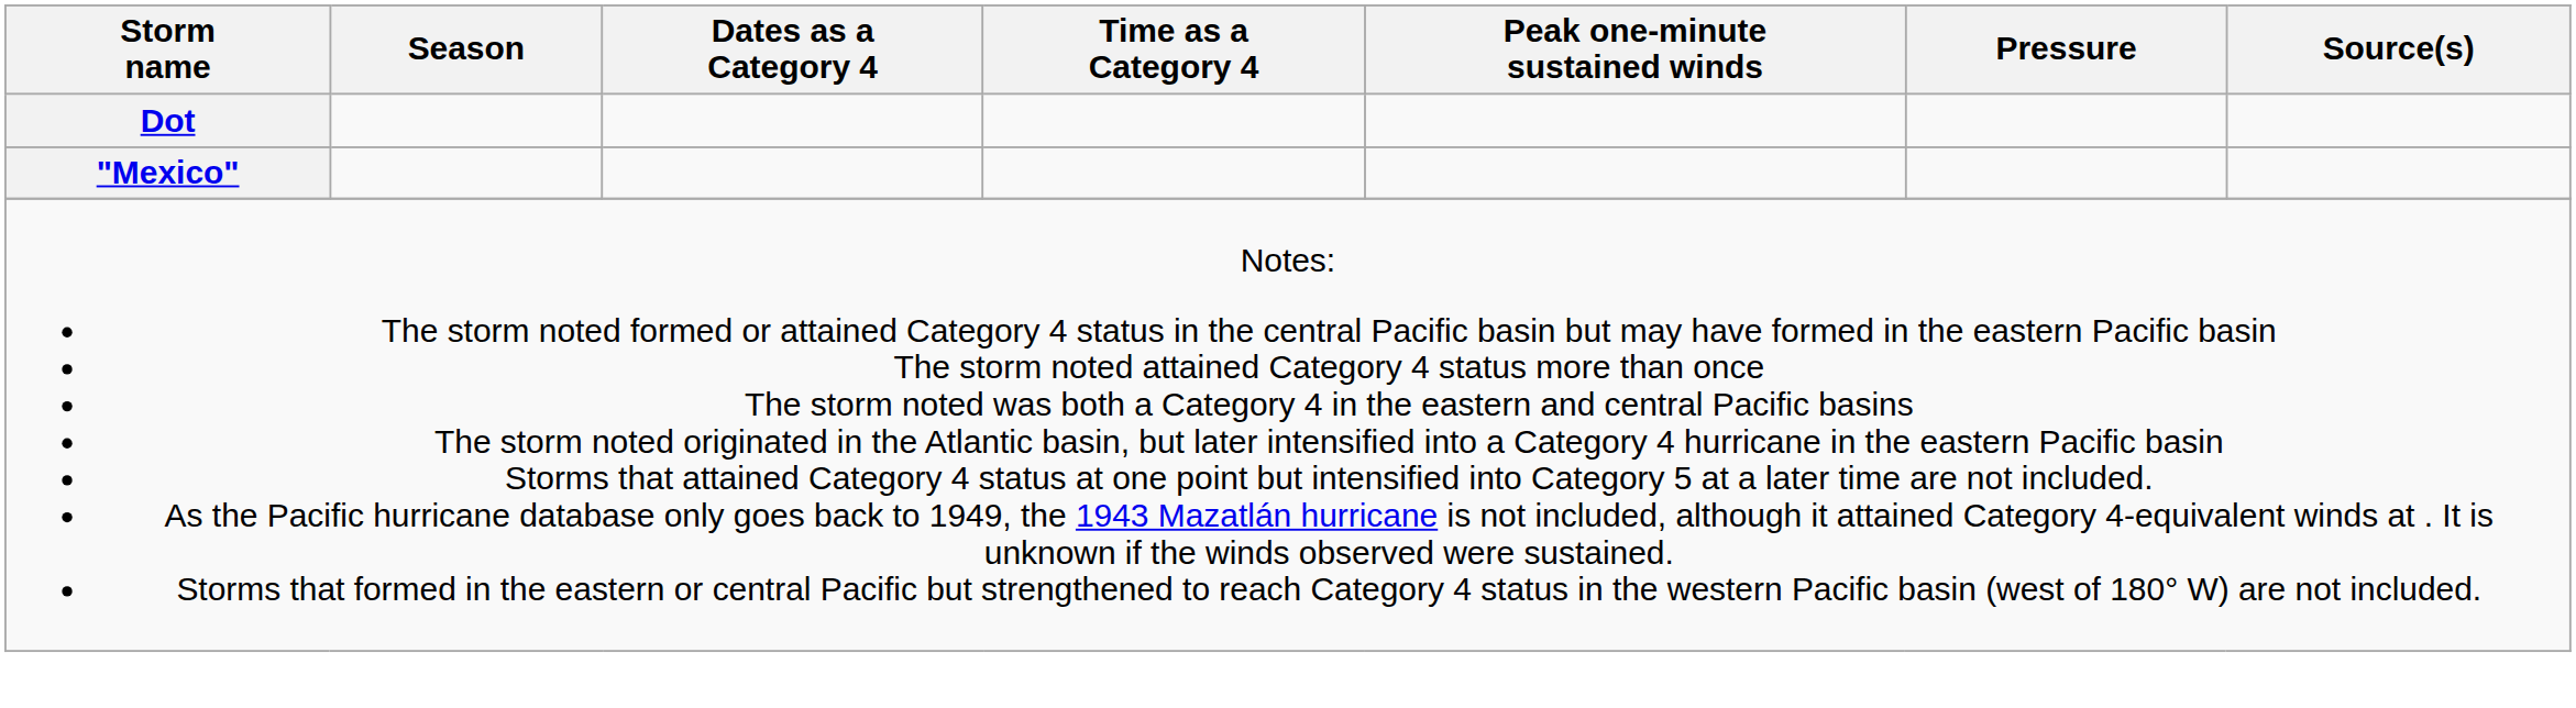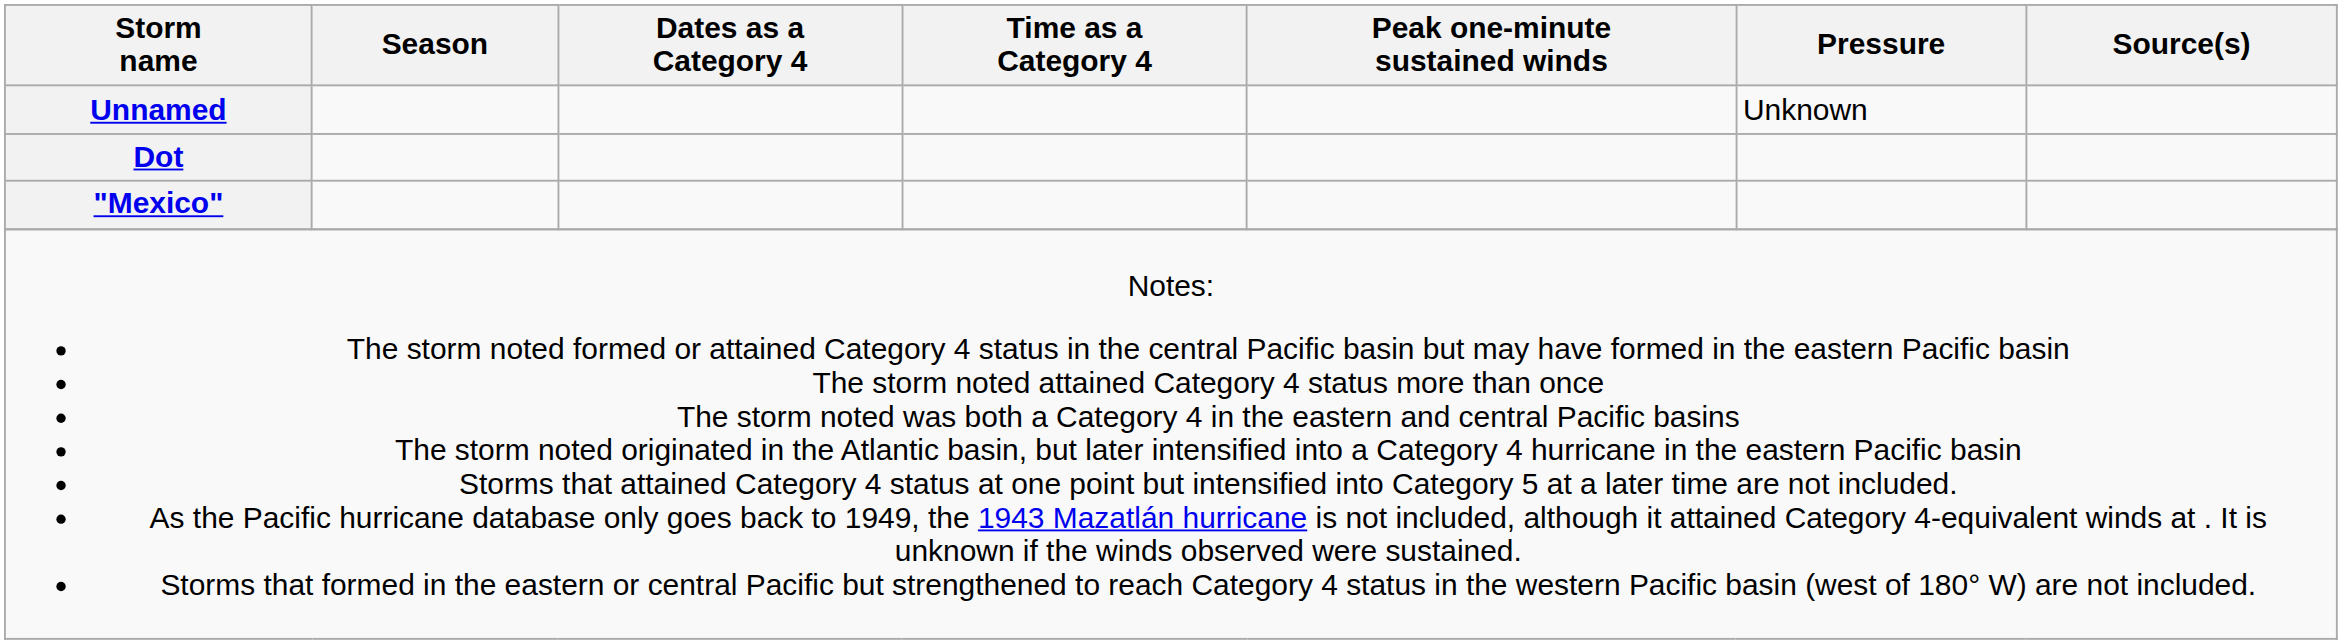+ row: Unnamed | Unknown
